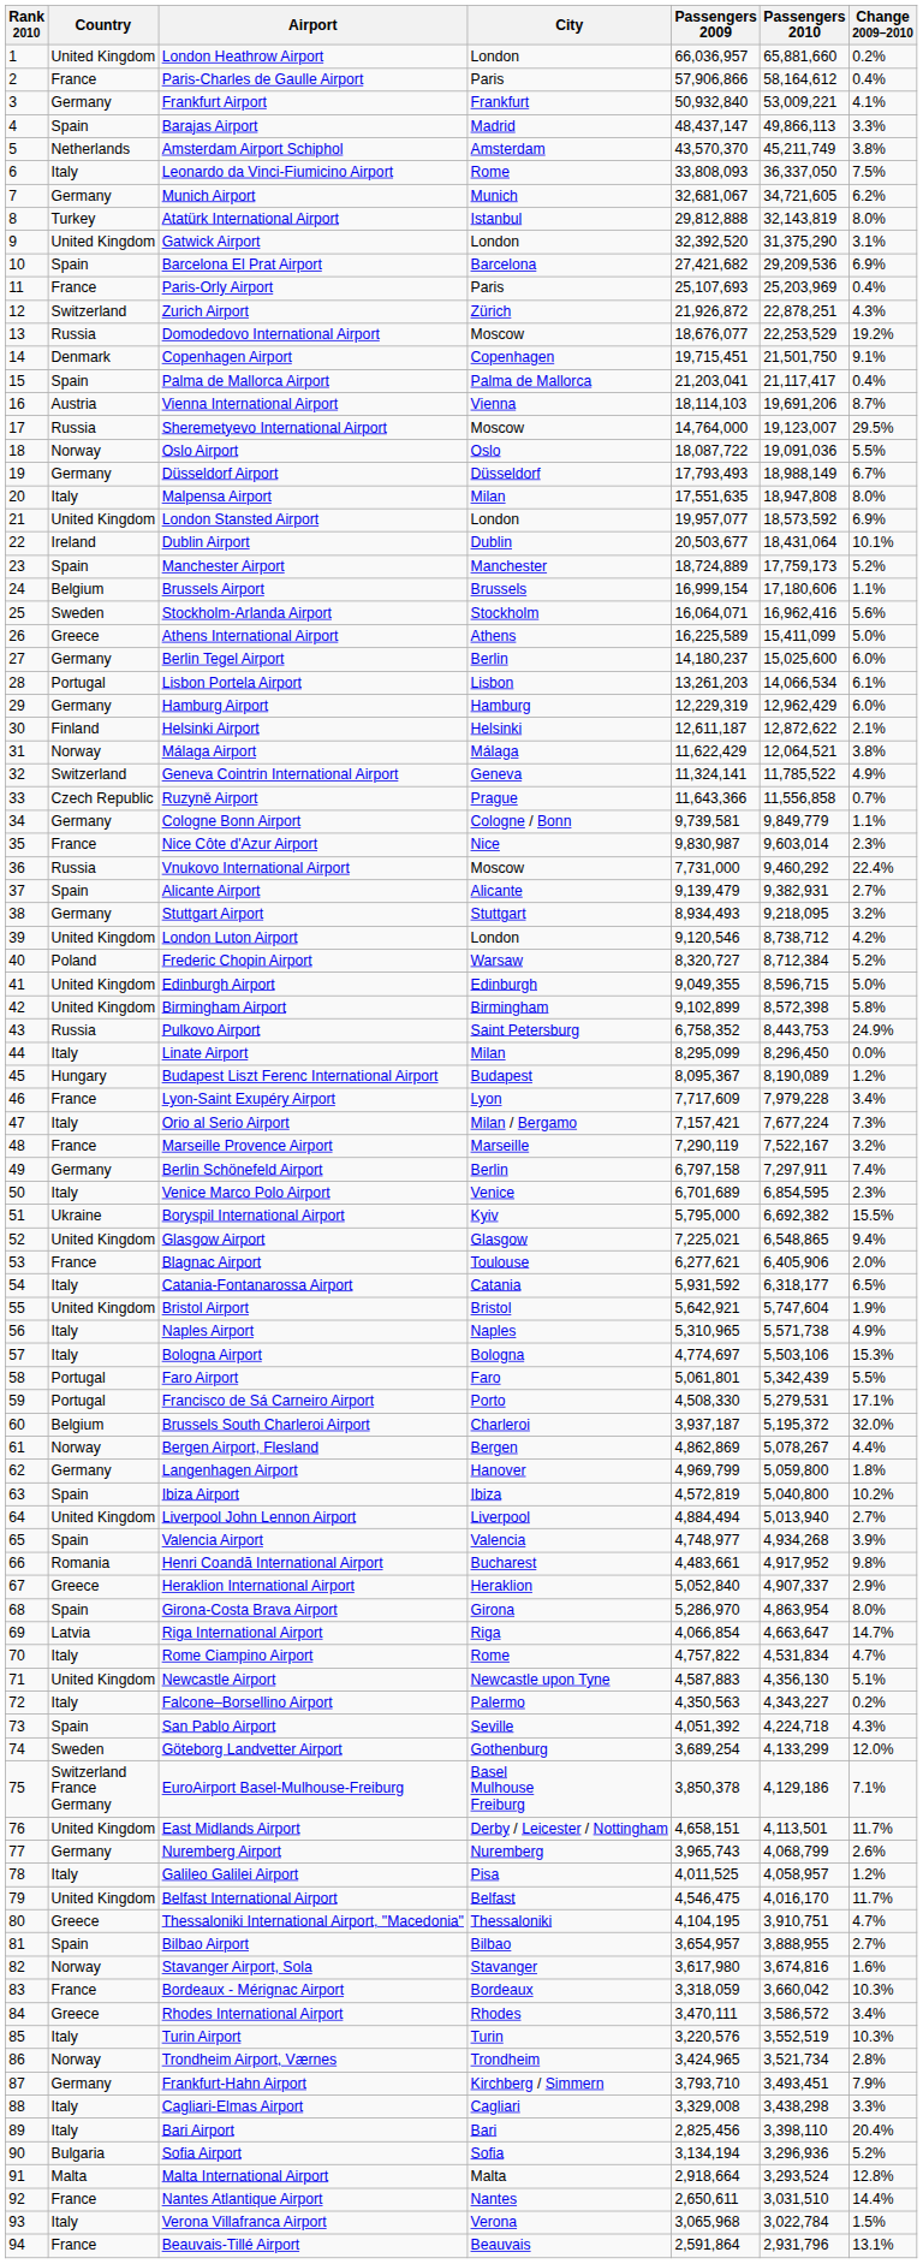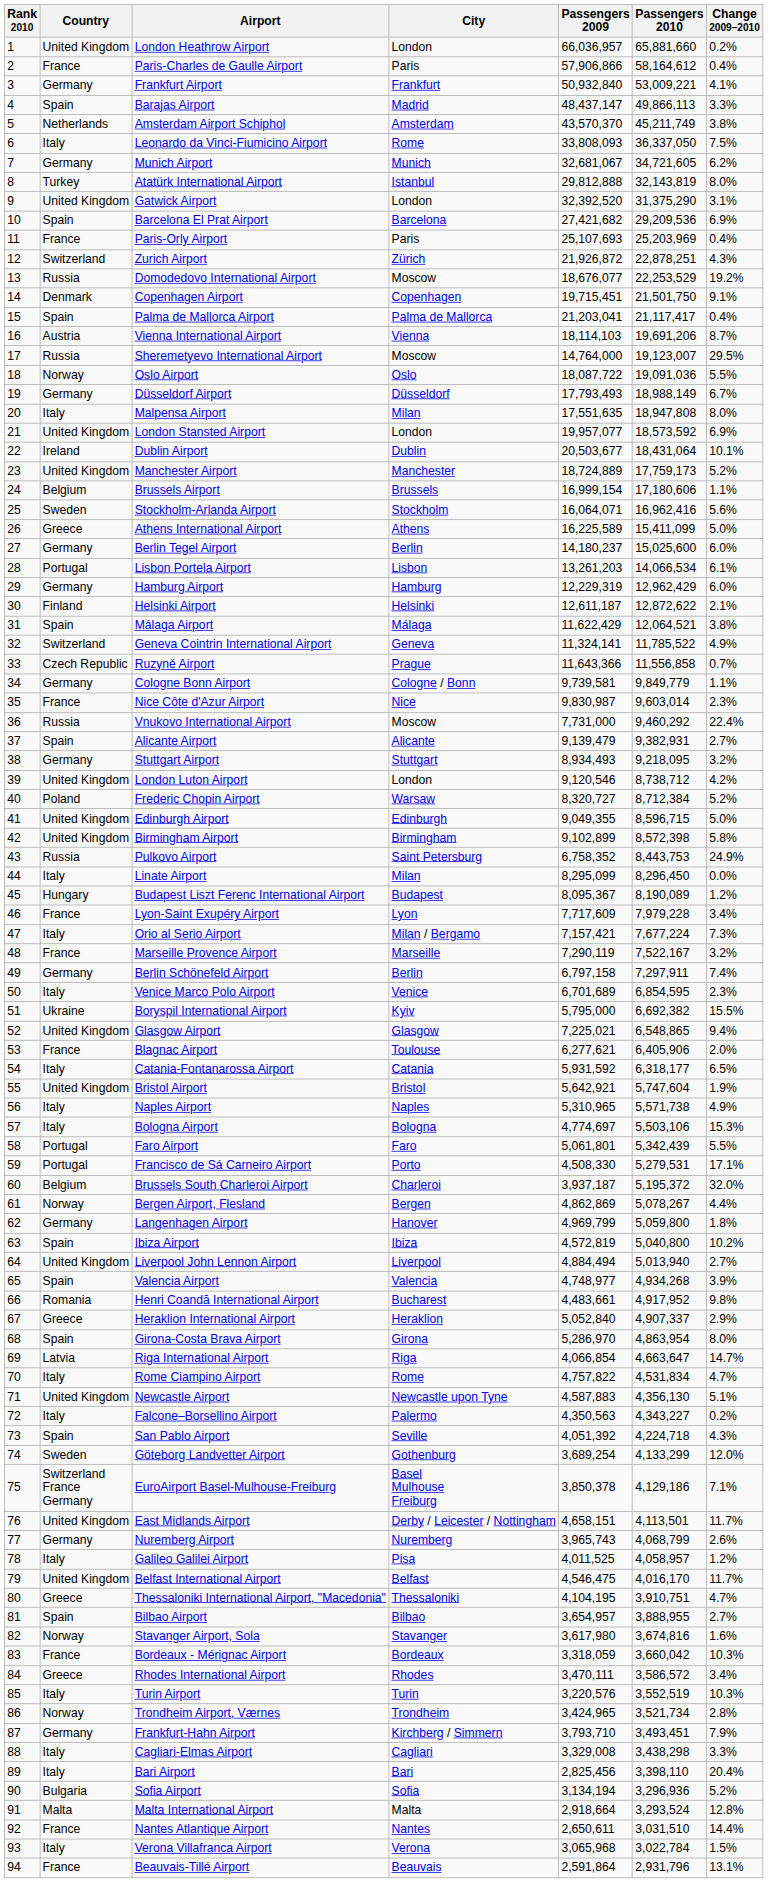Manchester Airport | Country: Spain -> United Kingdom
Málaga Airport | Country: Norway -> Spain
